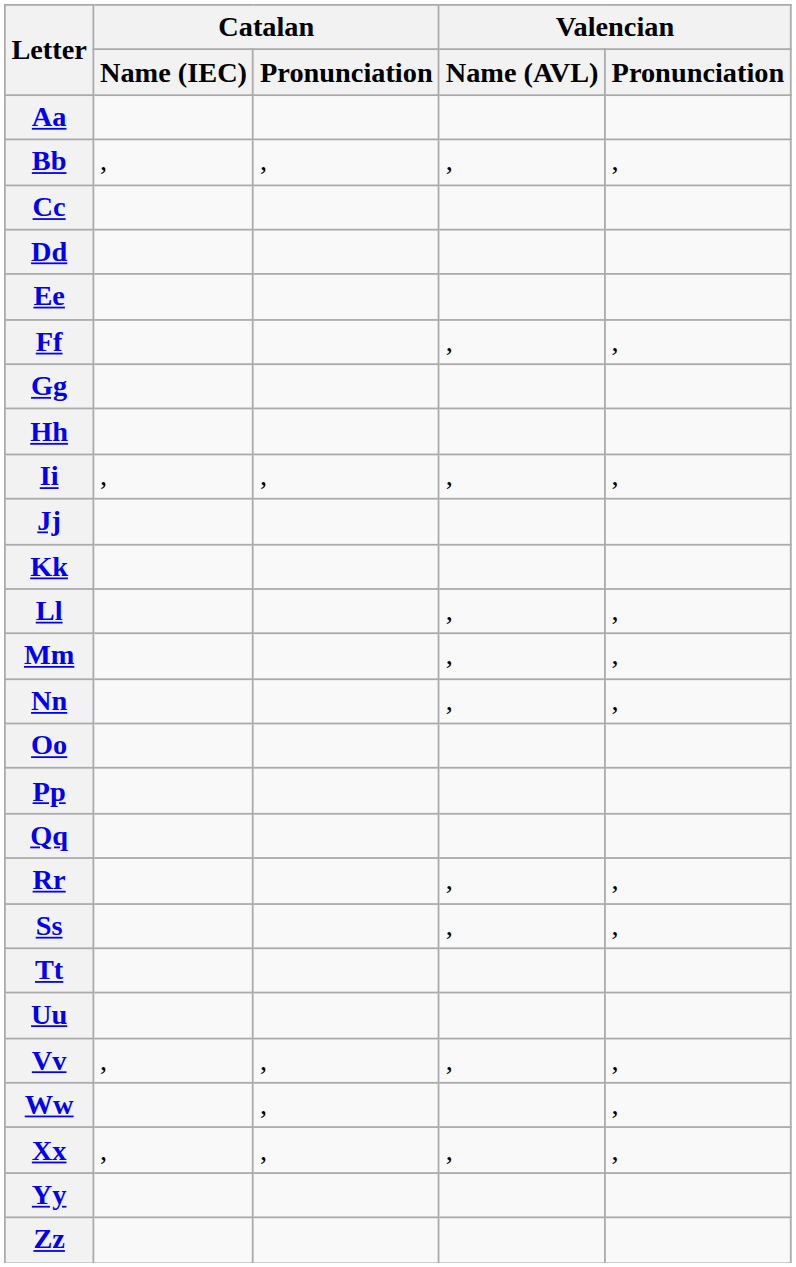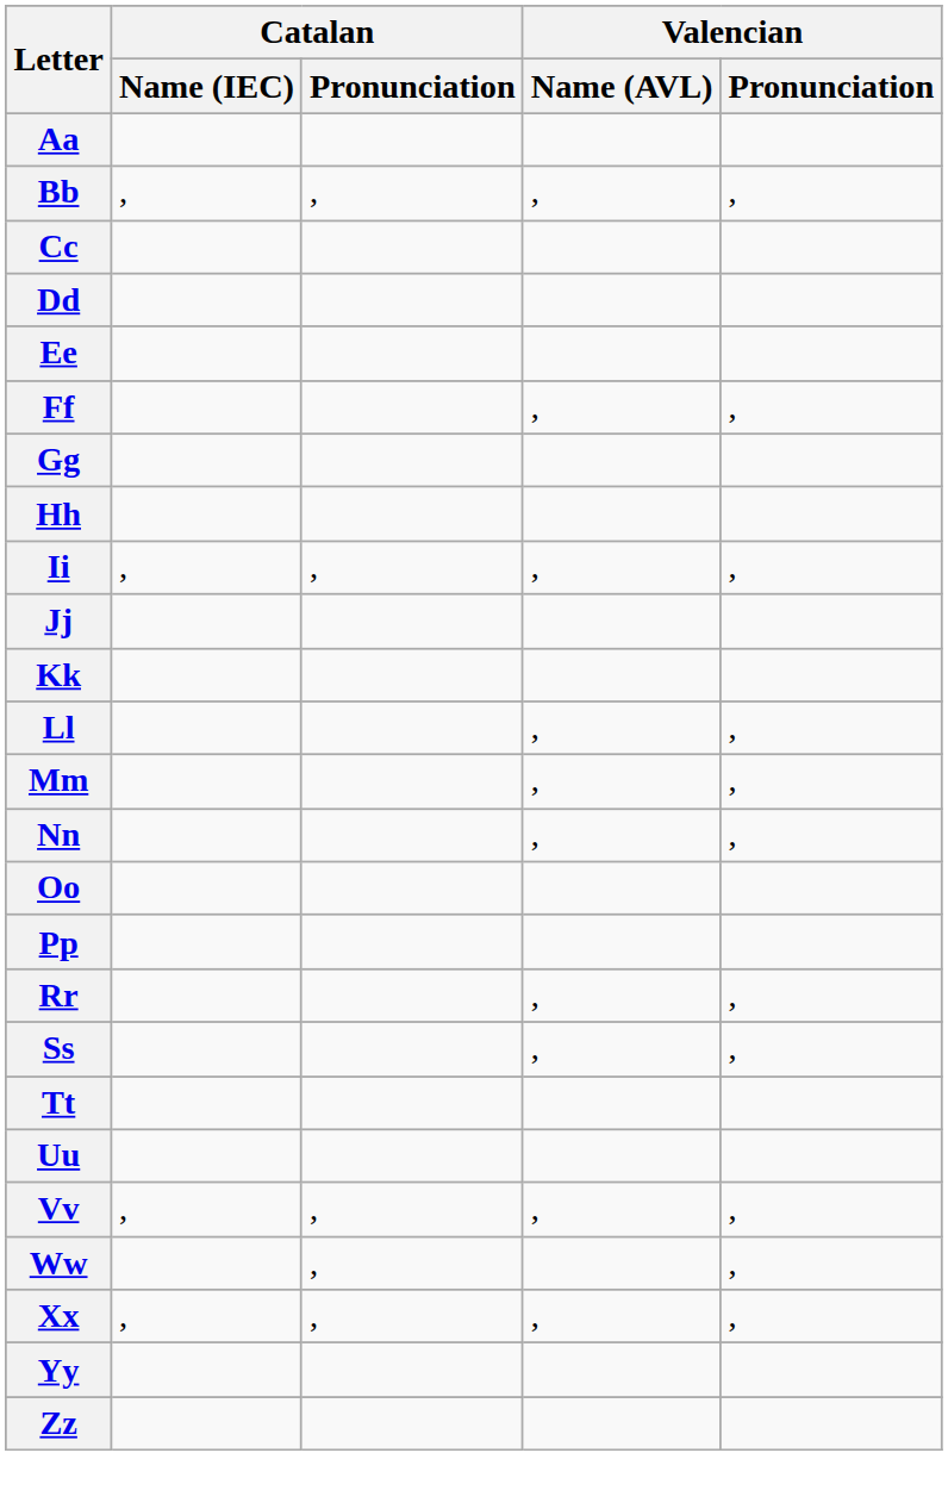- row: Qq
